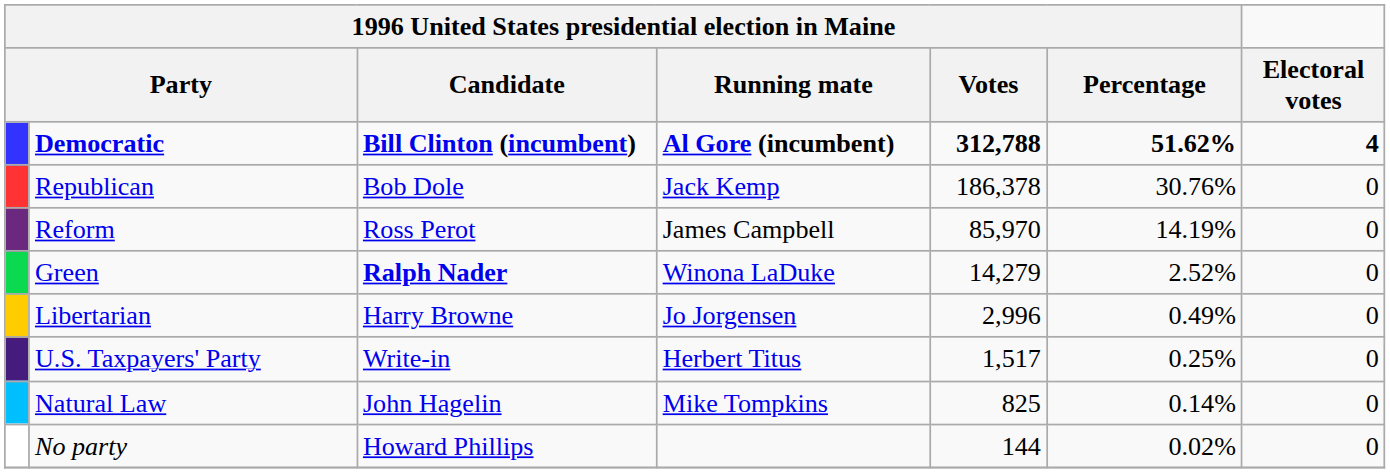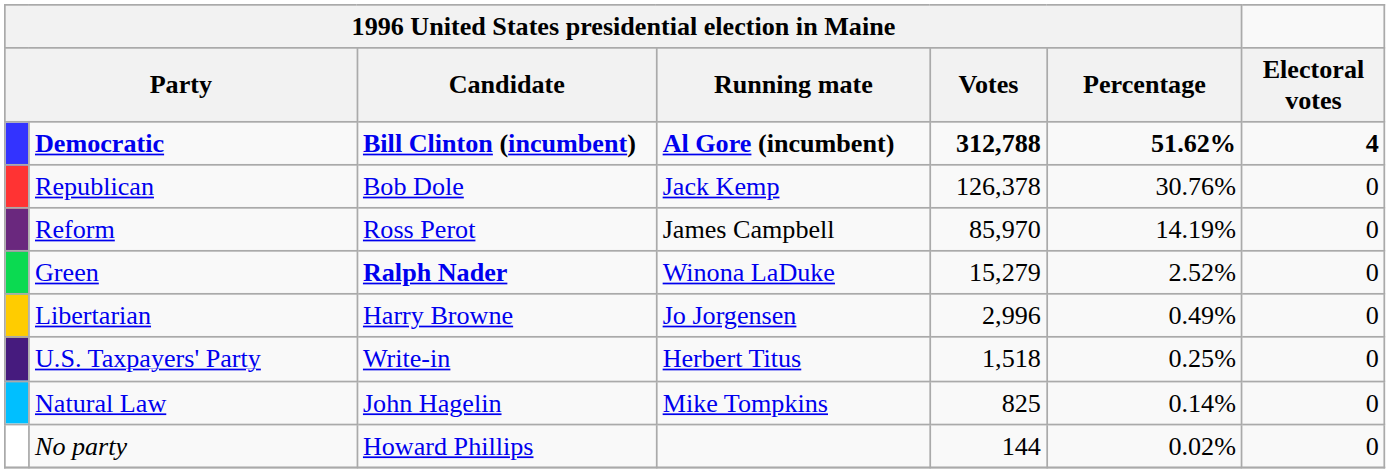Republican | 1996 United States presidential election in Maine / Votes: 186,378 -> 126,378
Green | 1996 United States presidential election in Maine / Votes: 14,279 -> 15,279
U.S. Taxpayers' Party | 1996 United States presidential election in Maine / Votes: 1,517 -> 1,518
